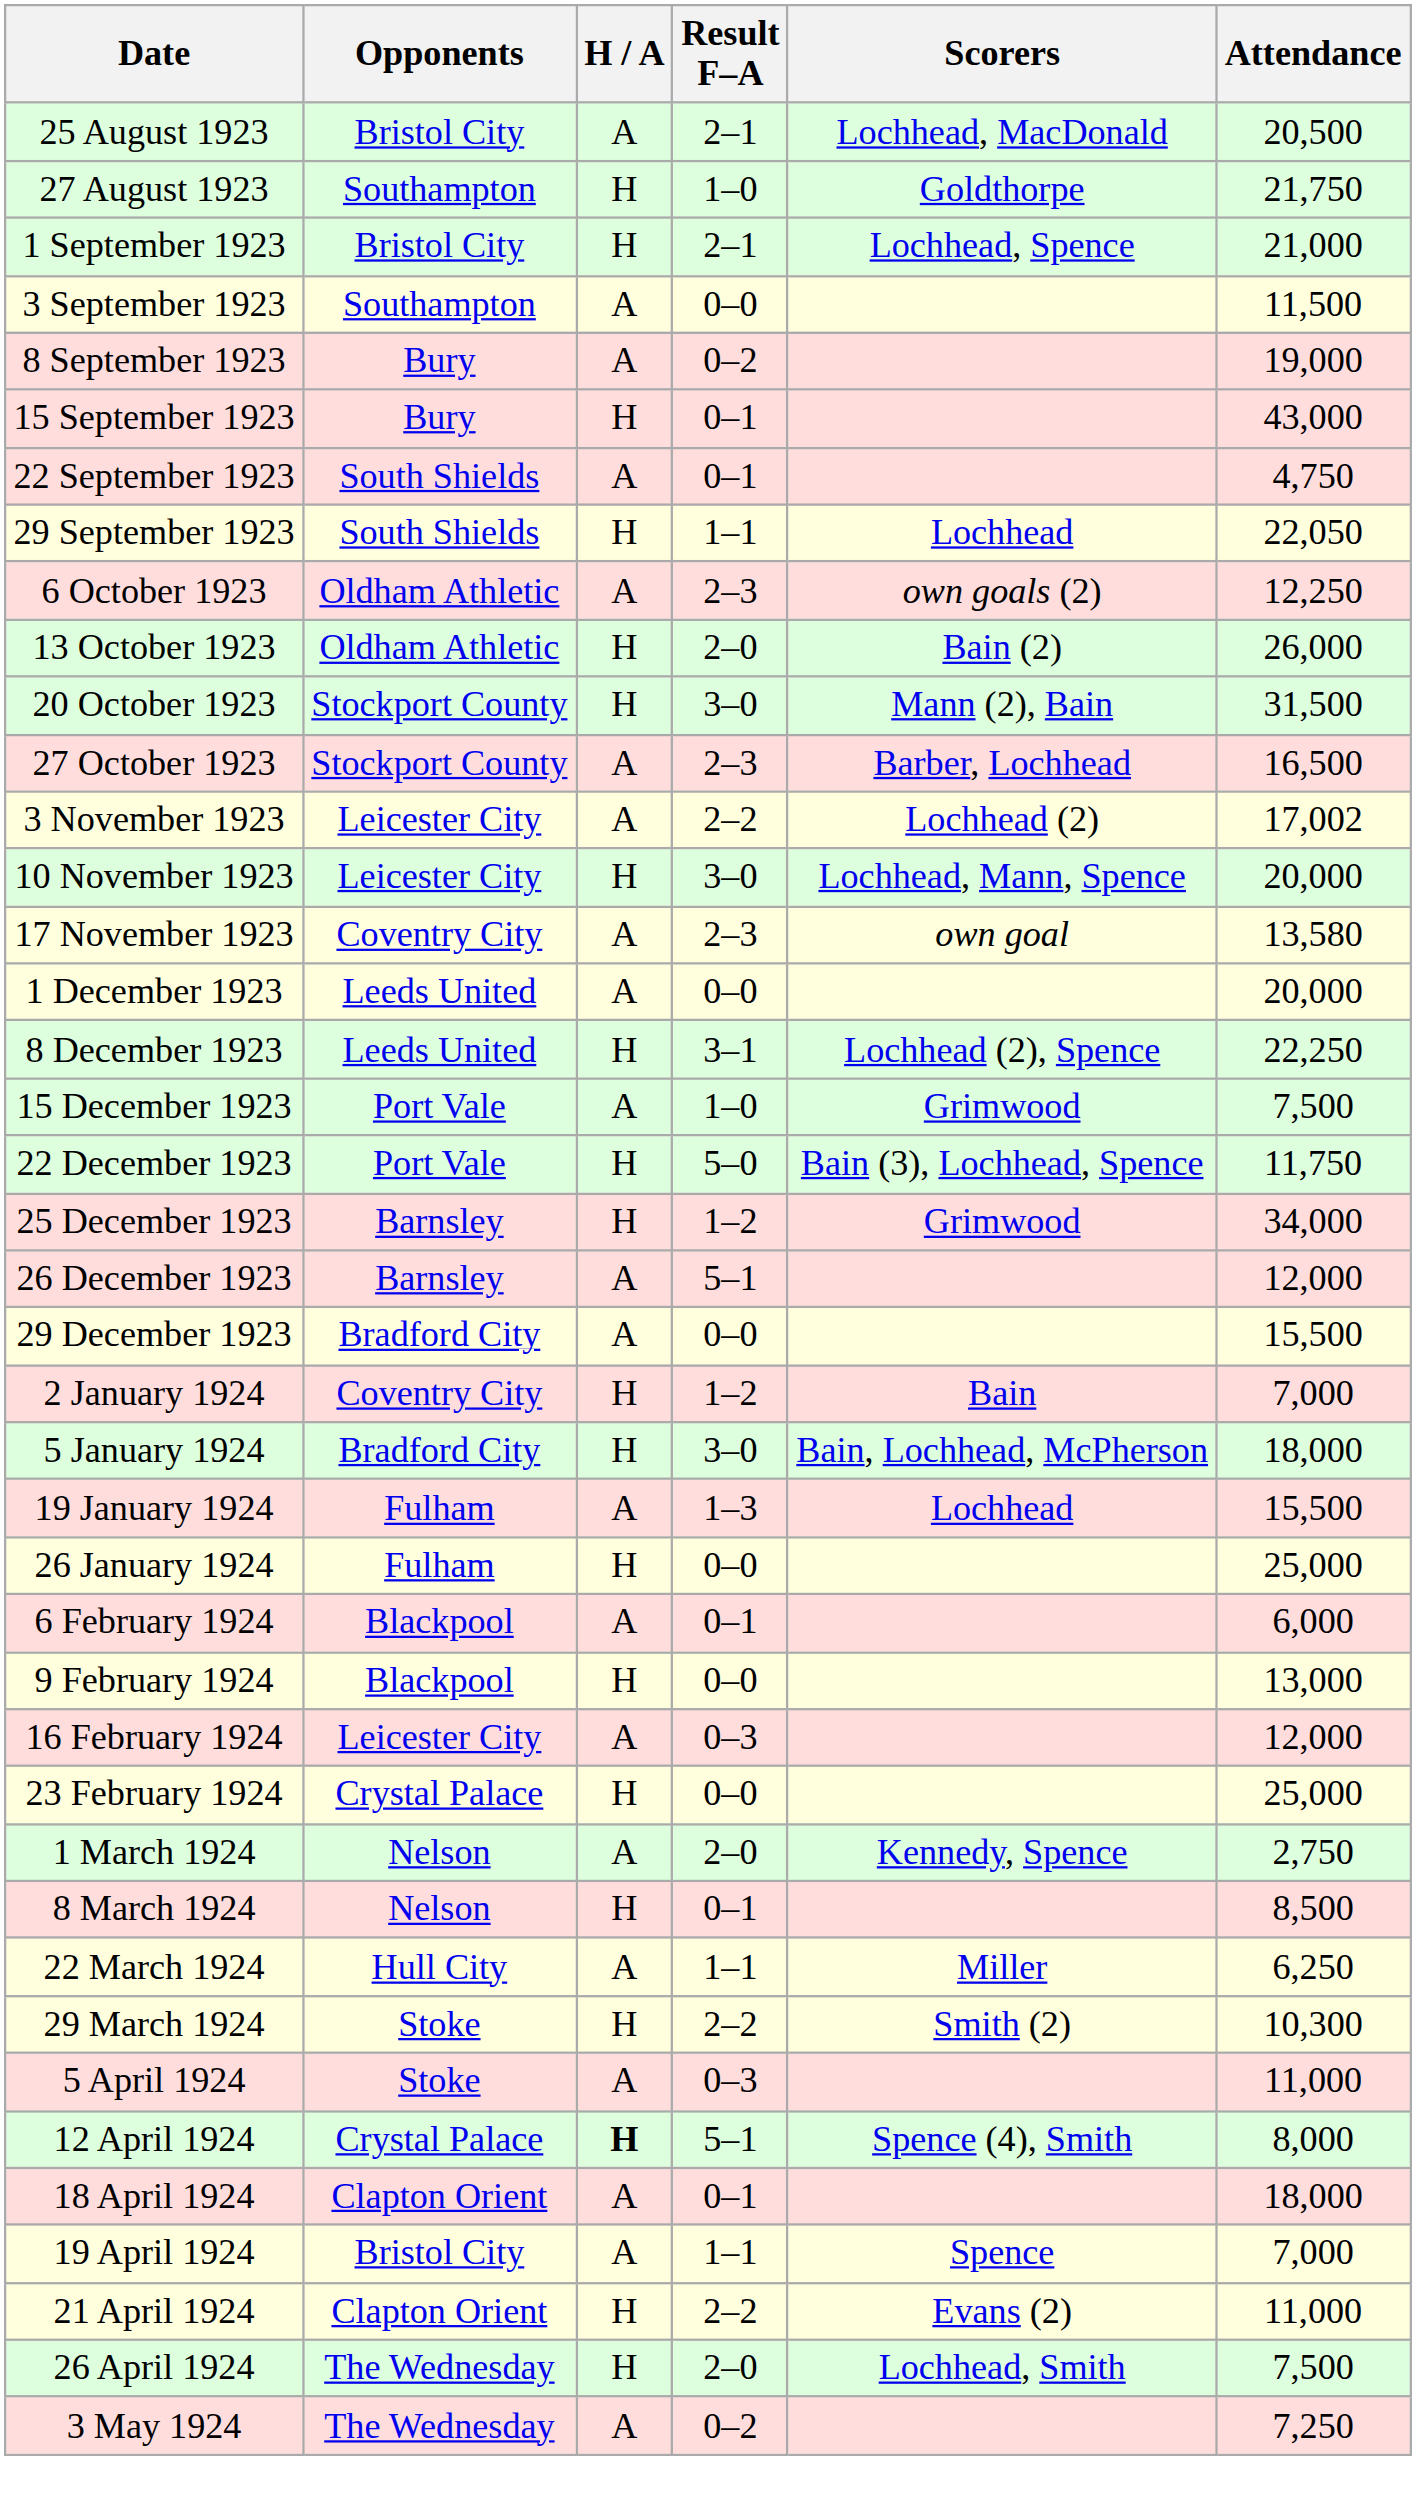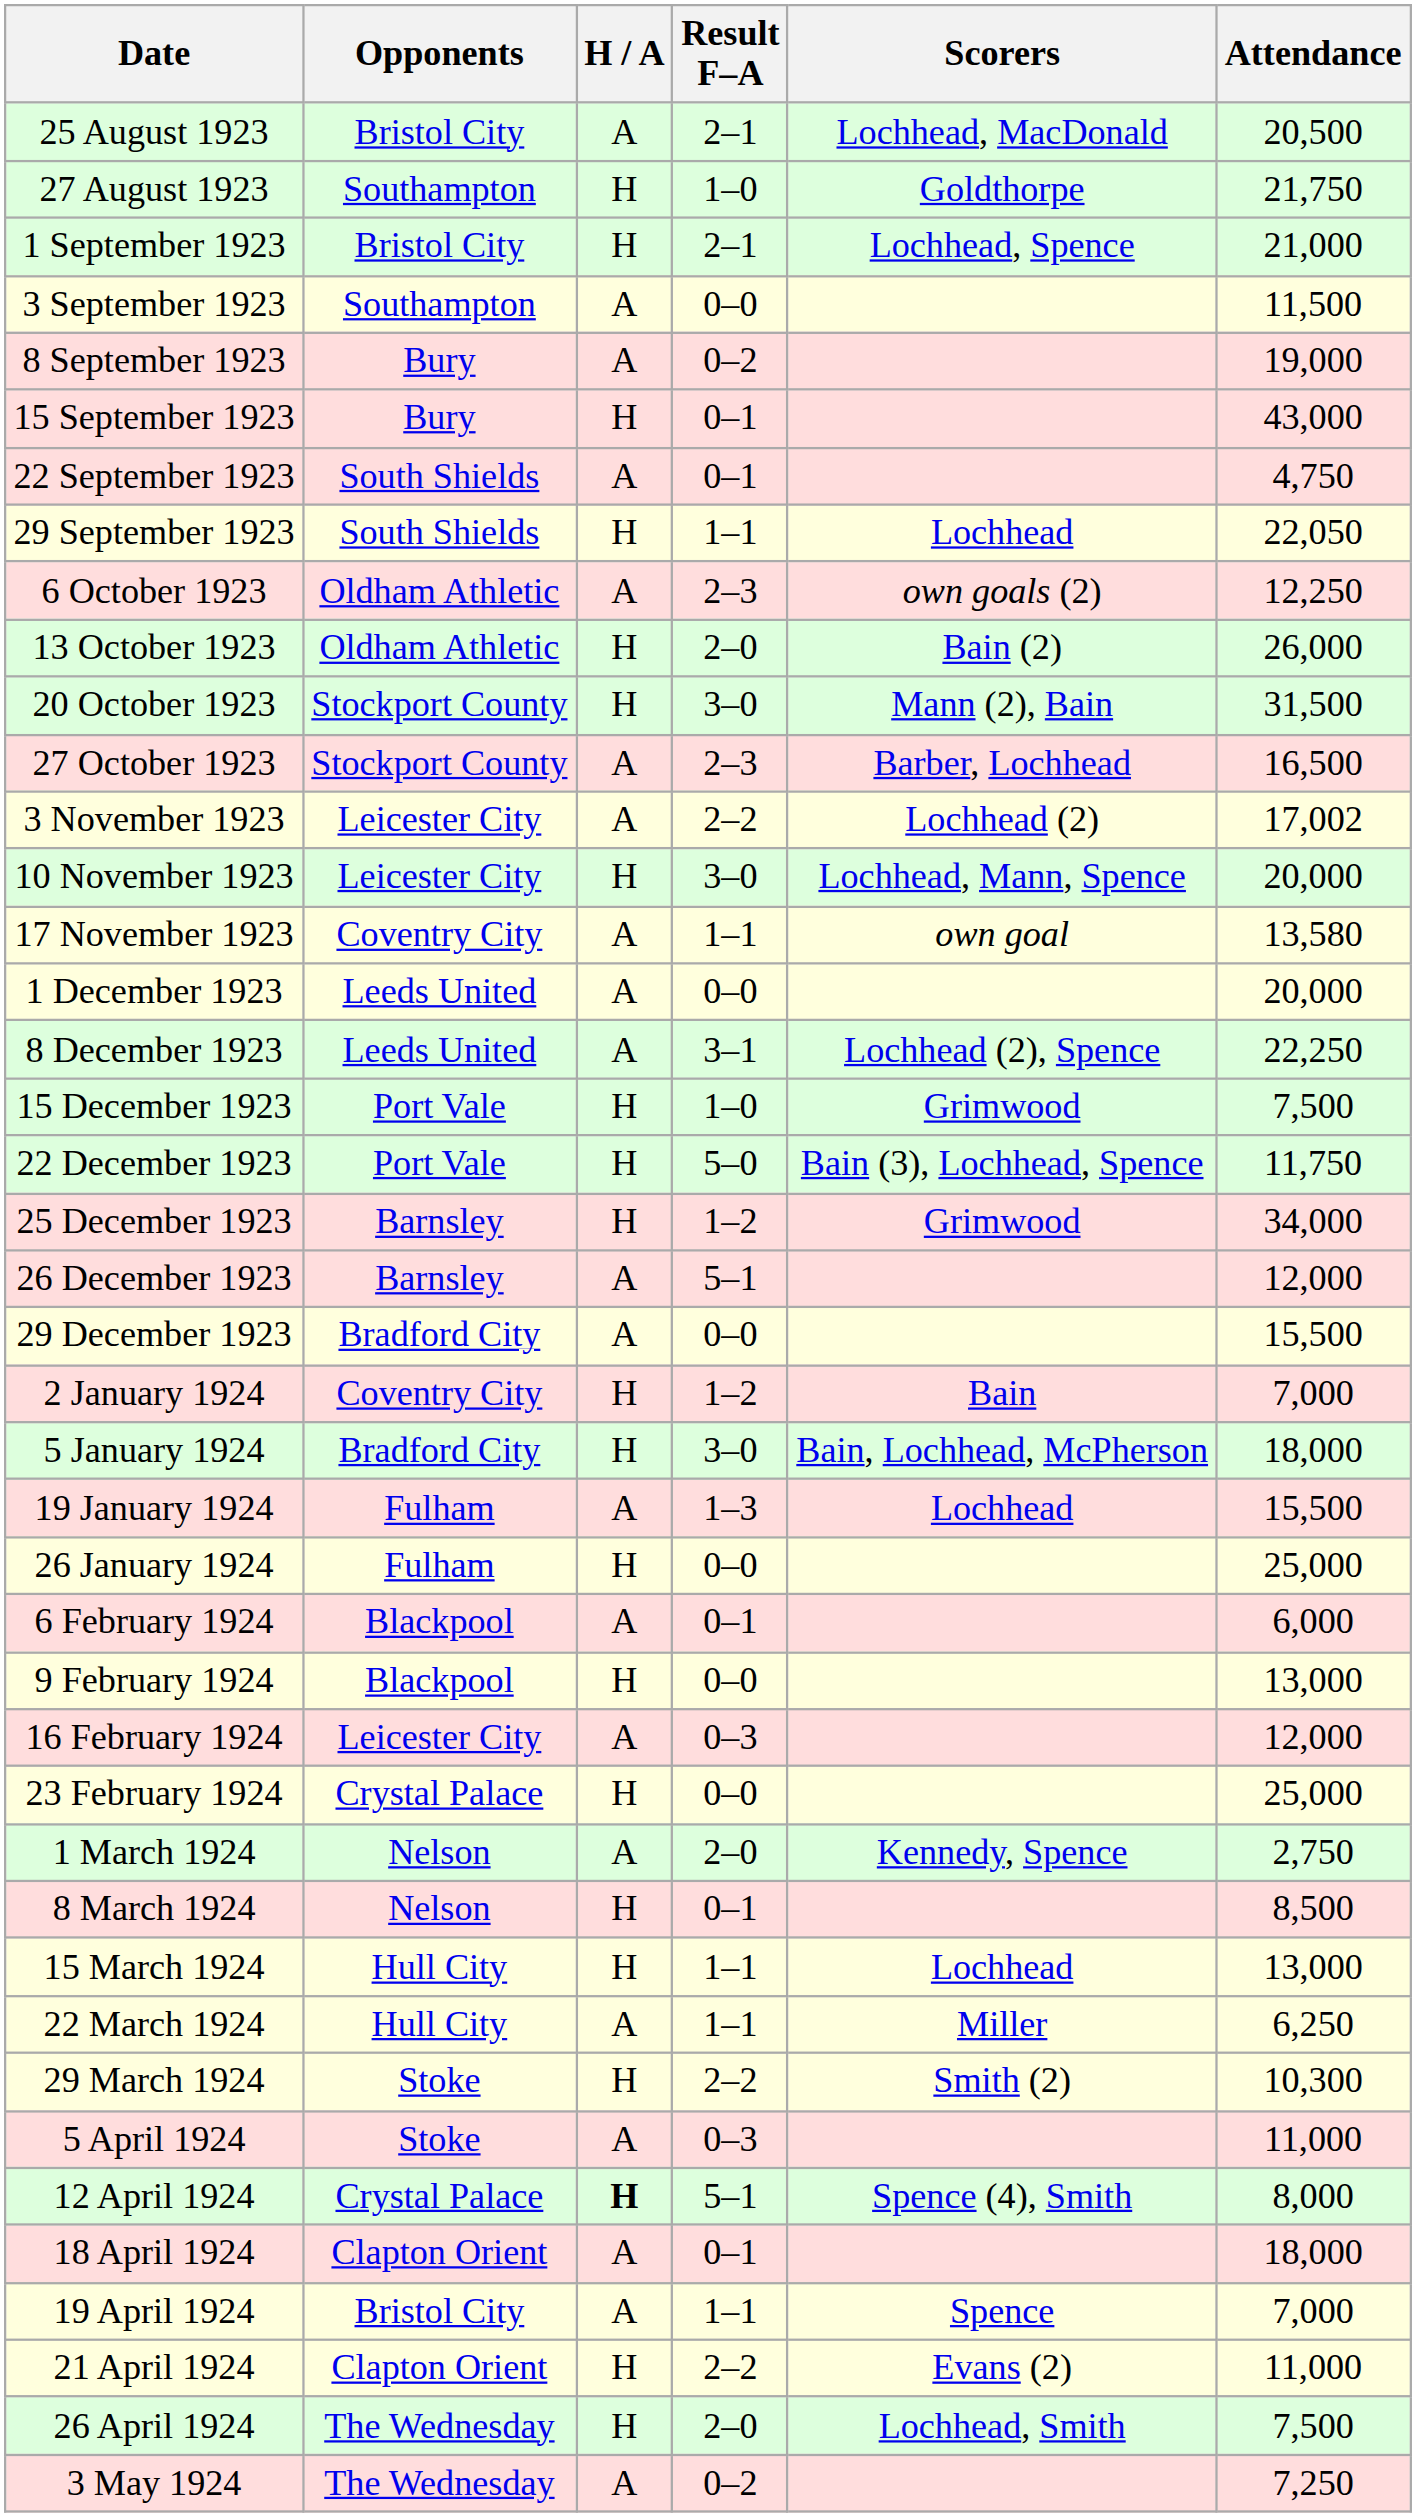17 November 1923 | Result F–A: 2–3 -> 1–1
8 December 1923 | H / A: H -> A
15 December 1923 | H / A: A -> H
+ row: 15 March 1924 | Hull City | H | 1–1 | Lochhead | 13,000
